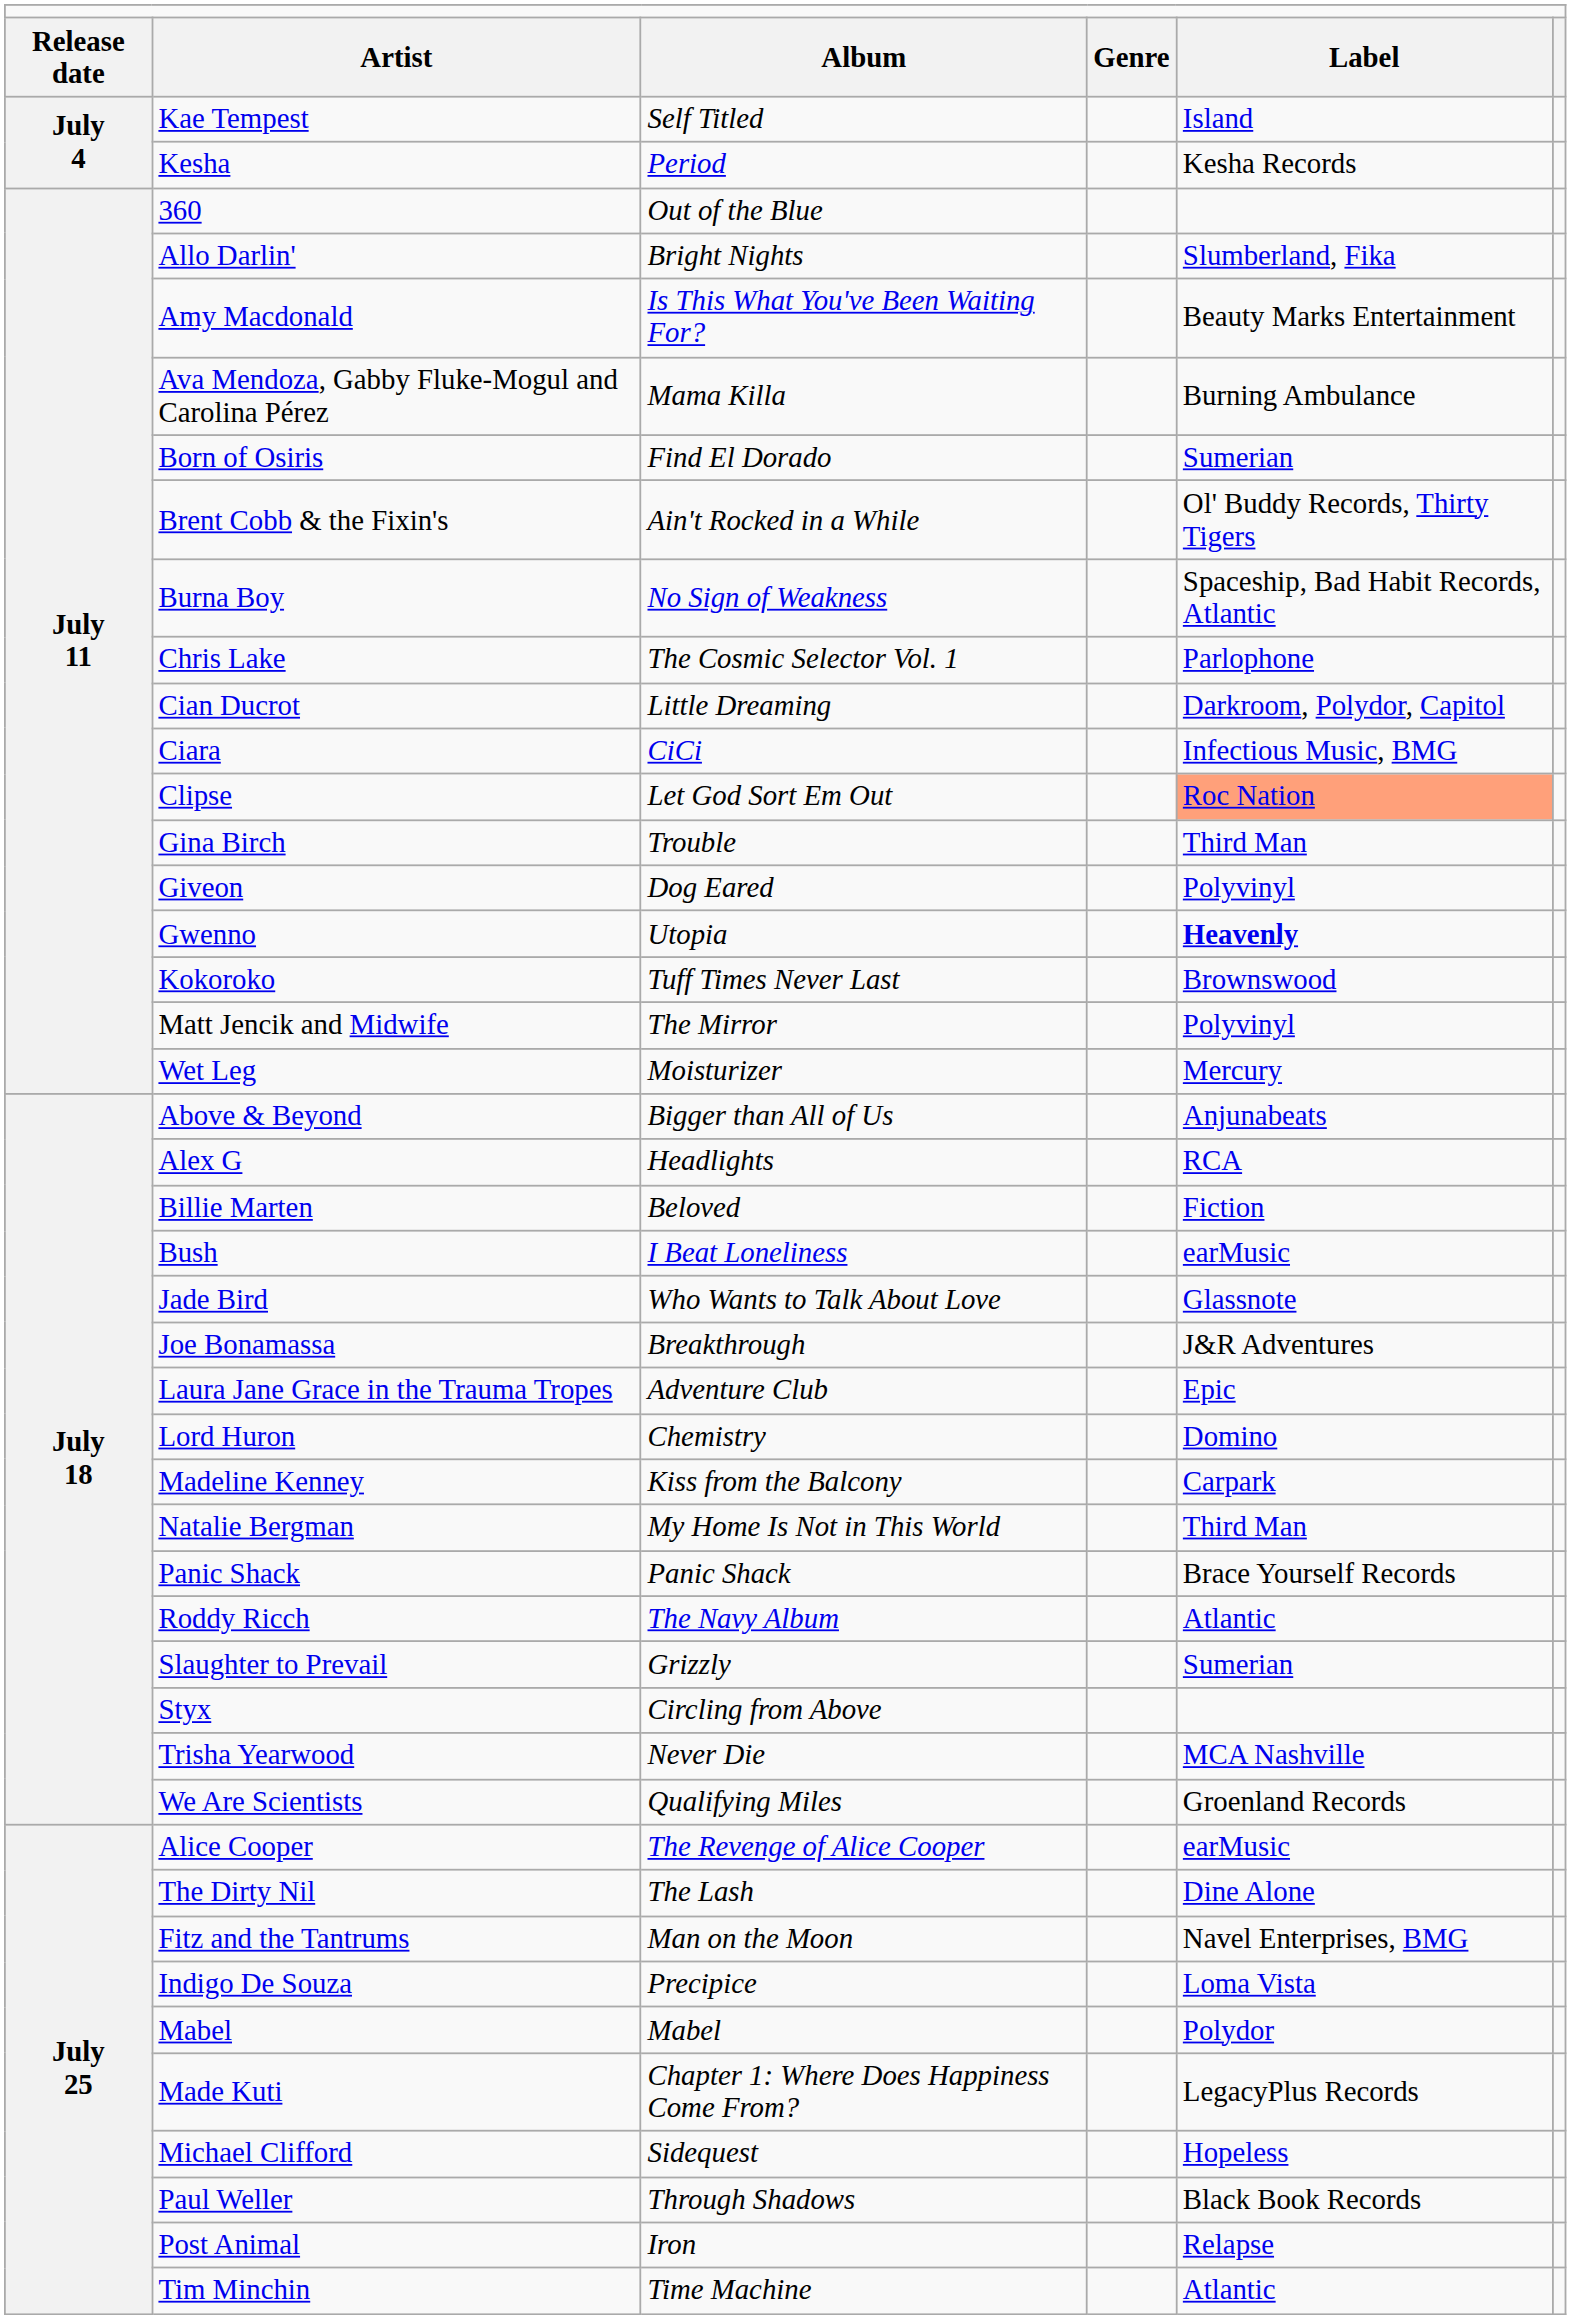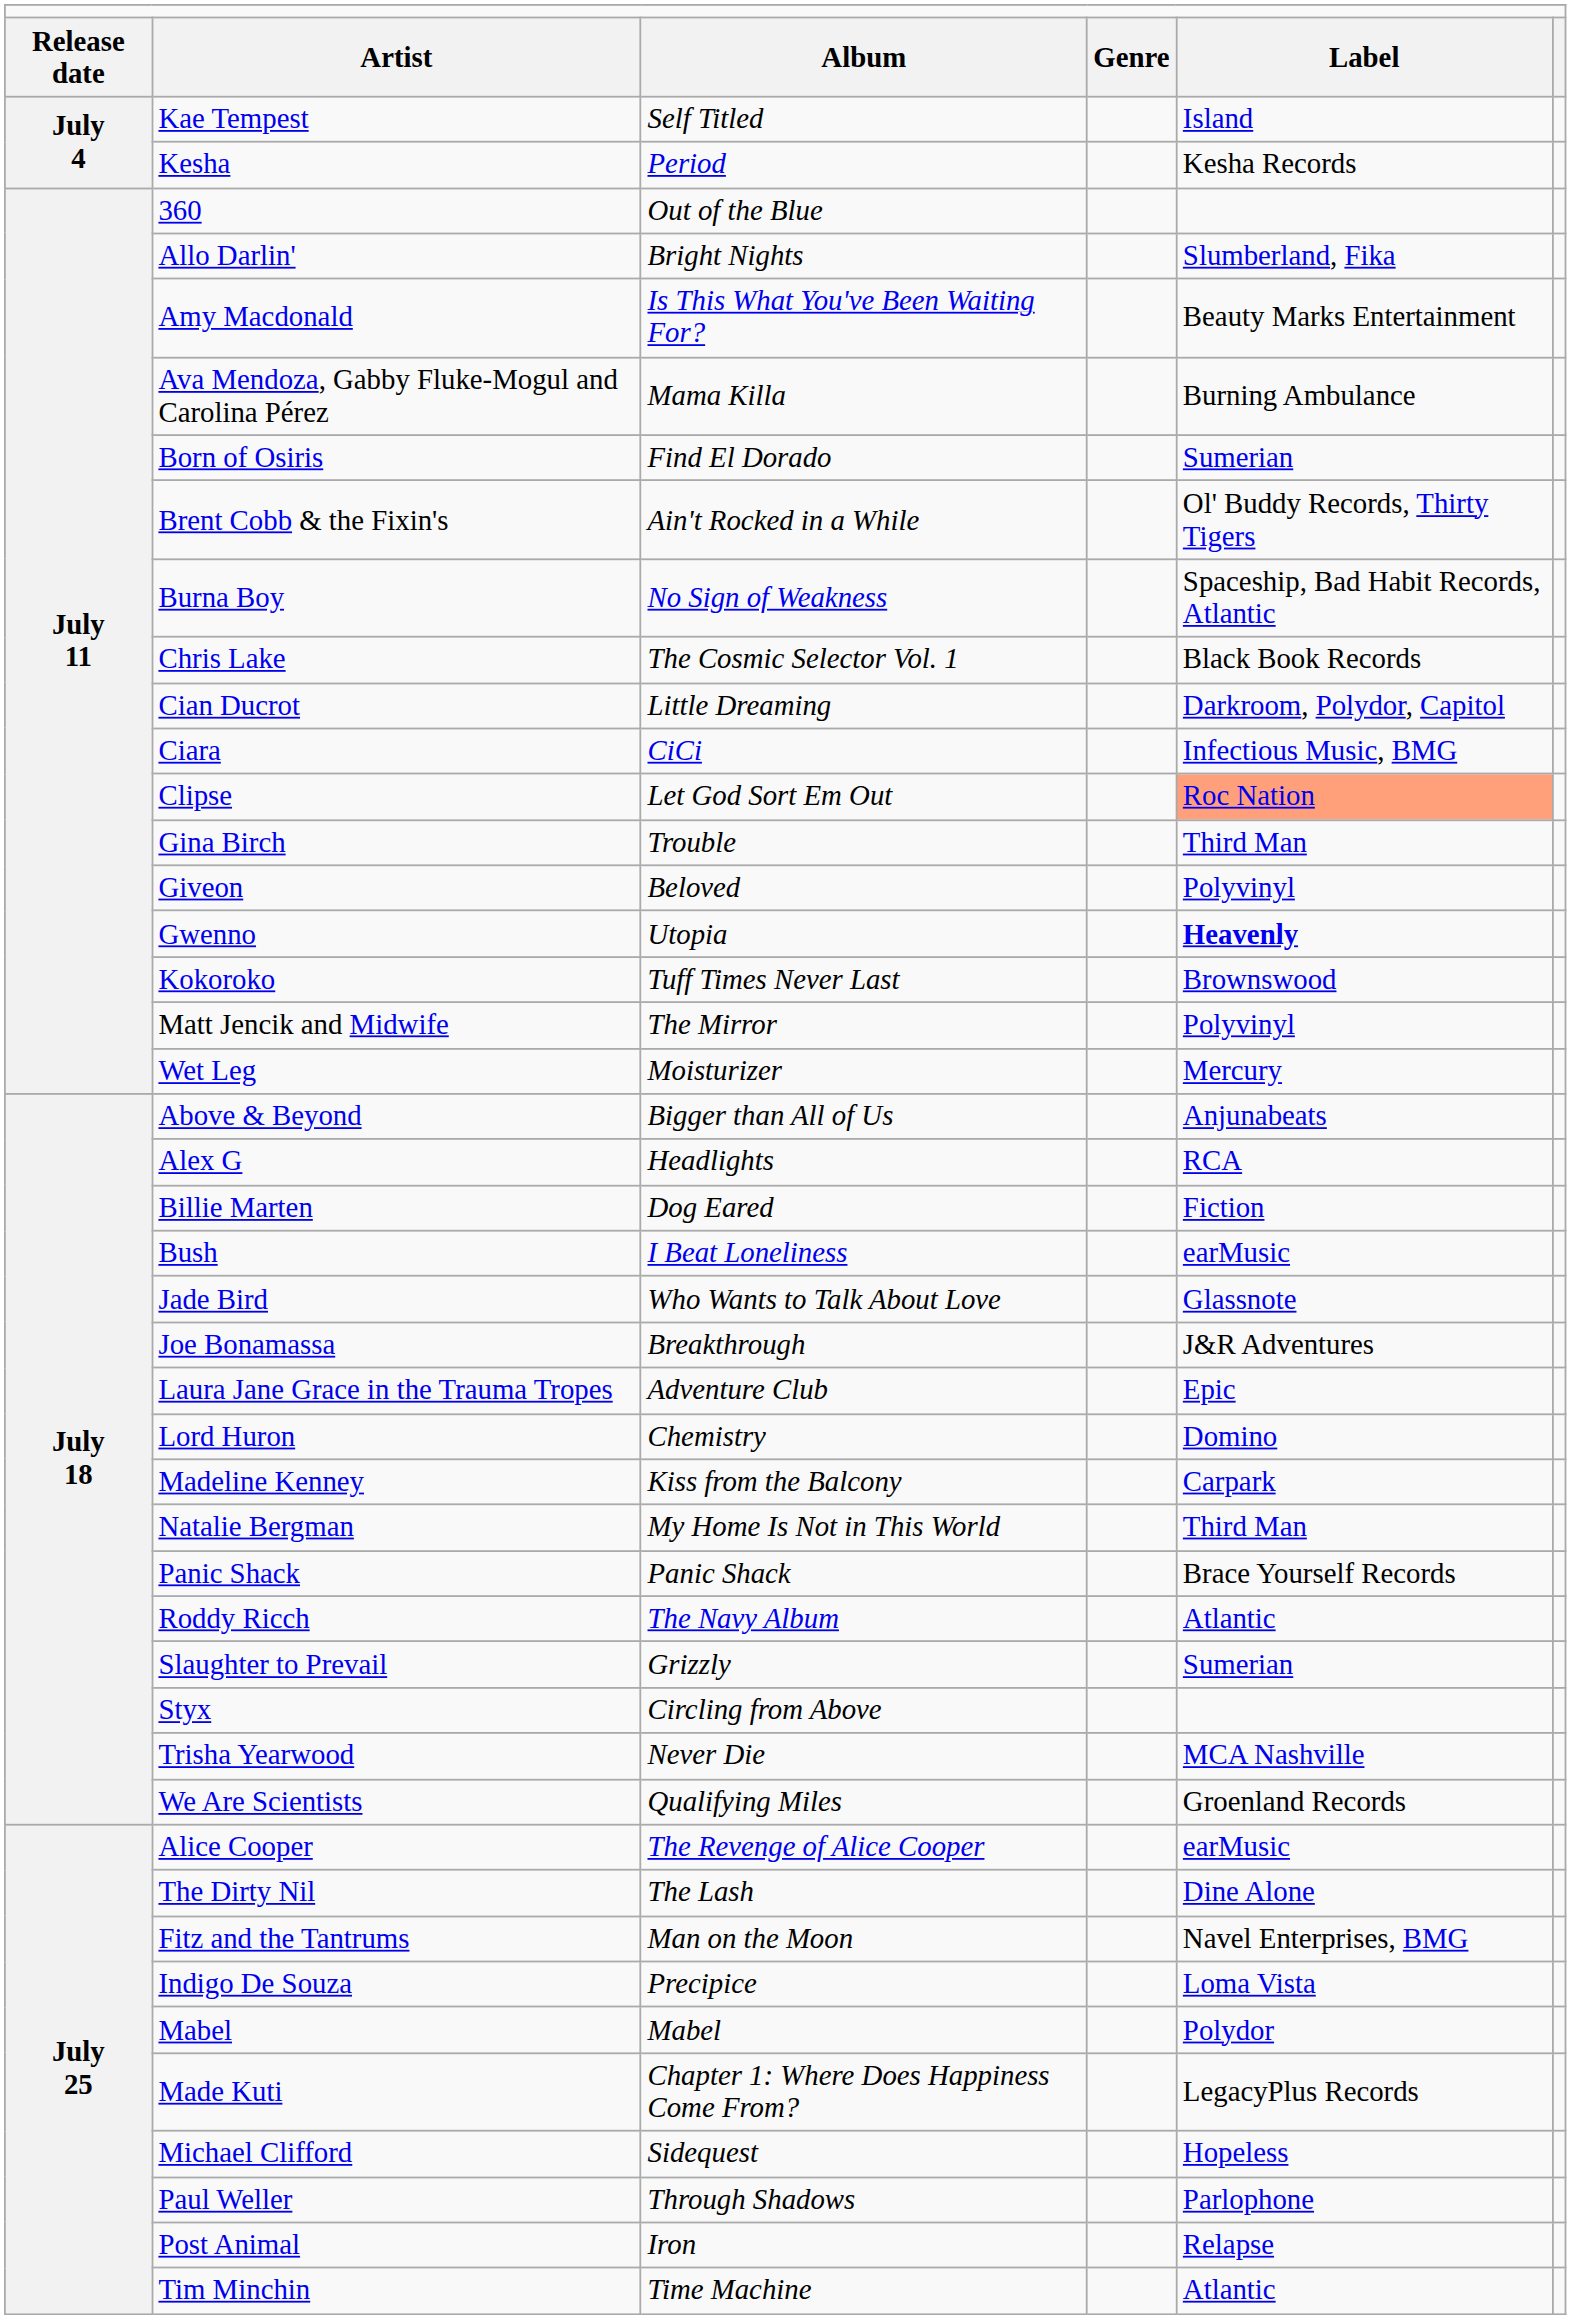Chris Lake | column 5: Parlophone -> Black Book Records
Giveon | column 3: Dog Eared -> Beloved
Billie Marten | column 3: Beloved -> Dog Eared
Paul Weller | column 5: Black Book Records -> Parlophone
